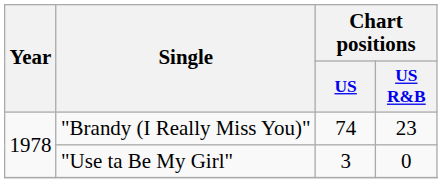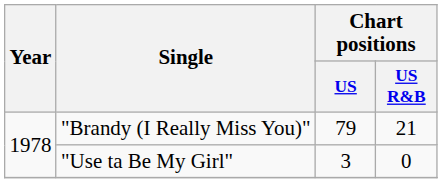"Brandy (I Really Miss You)" | Chart positions / US: 74 -> 79
"Brandy (I Really Miss You)" | Chart positions / US R&B: 23 -> 21
